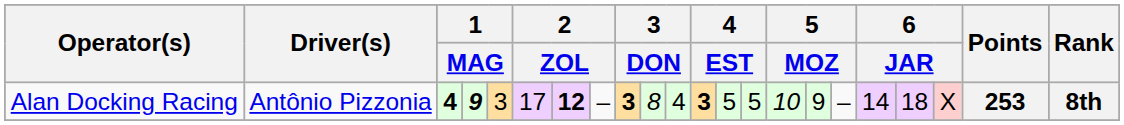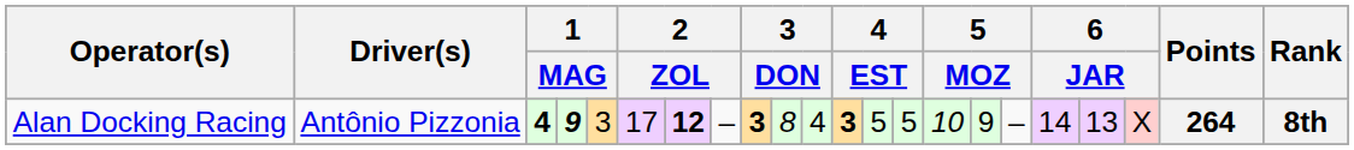Alan Docking Racing | column 19: 18 -> 13
Alan Docking Racing | Points: 253 -> 264
